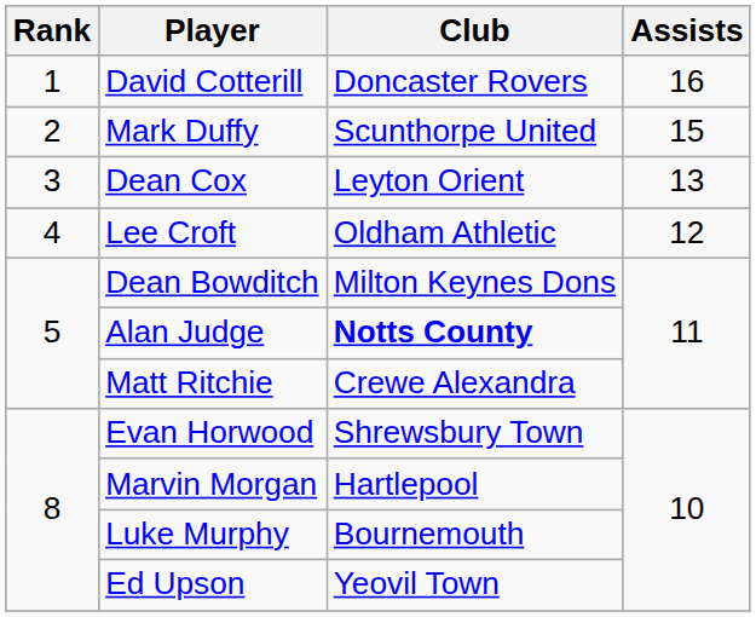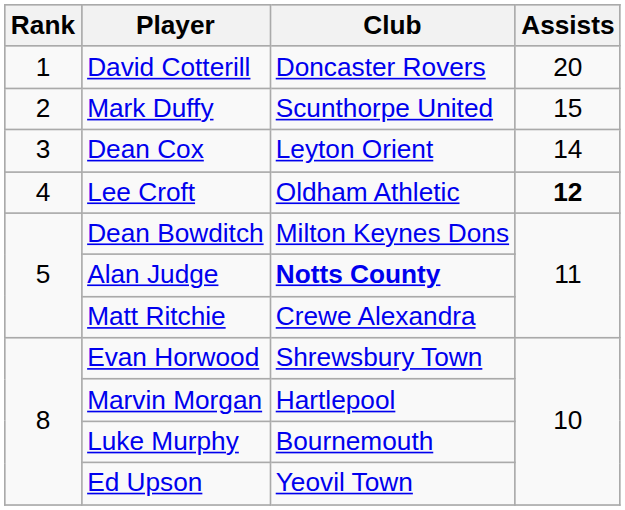David Cotterill | Assists: 16 -> 20
Dean Cox | Assists: 13 -> 14
Lee Croft | Assists: normal -> bold
